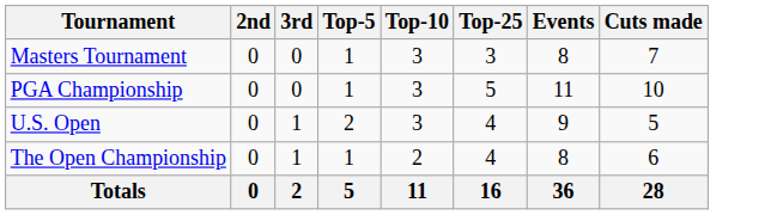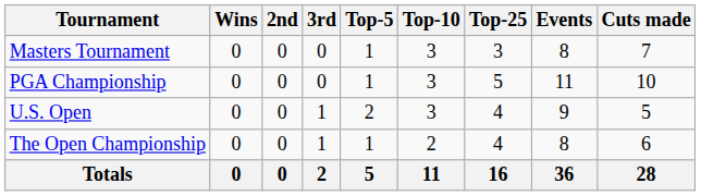+ column: Wins | 0 | 0 | 0 | 0 | 0
